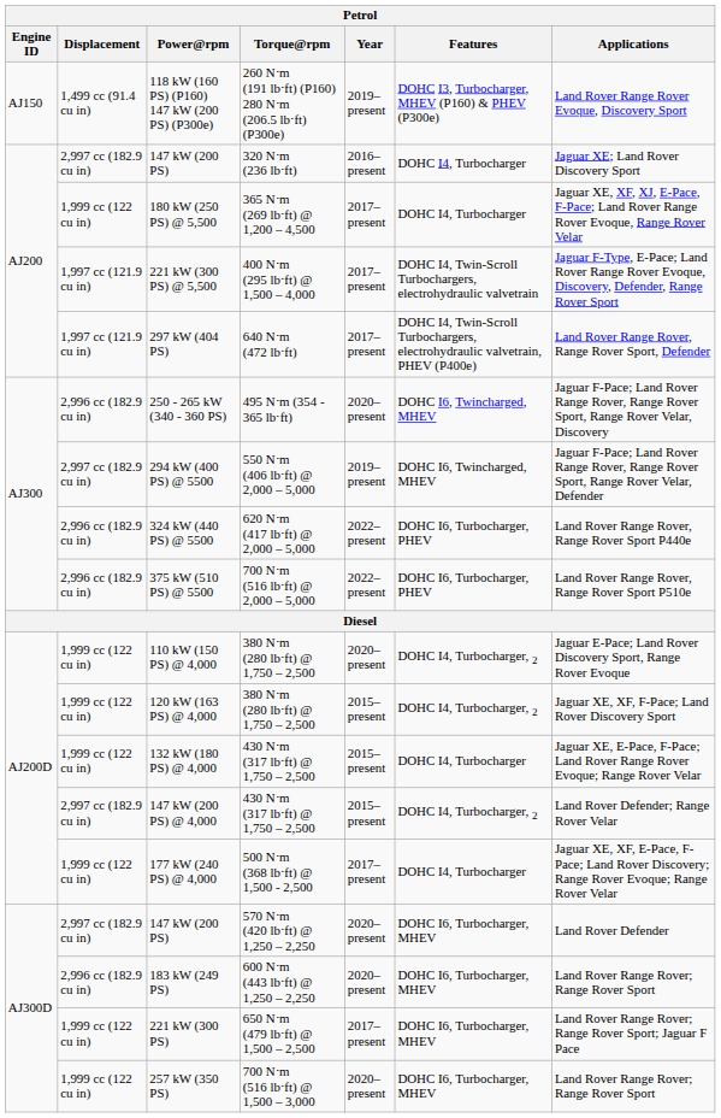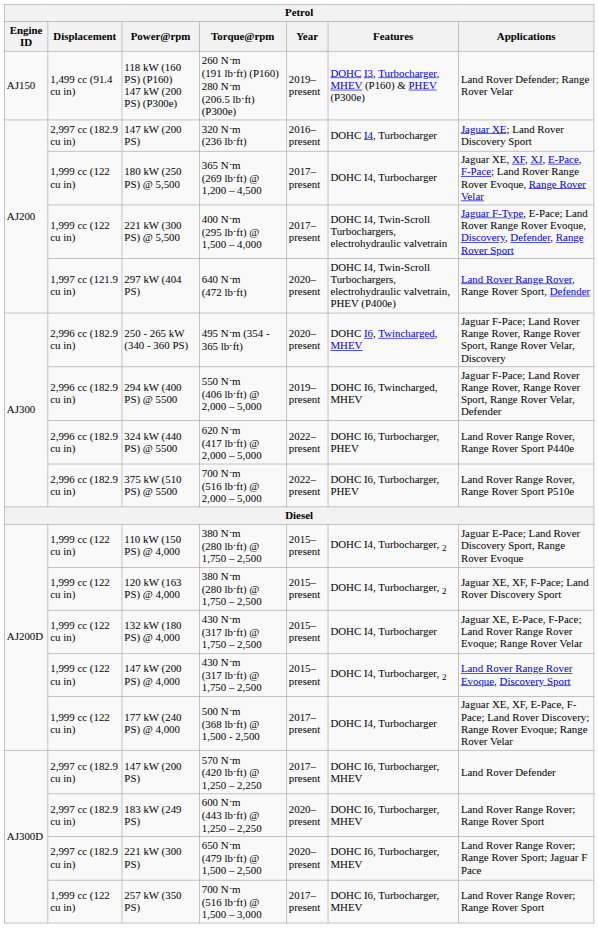118 kW (160 PS) (P160) 147 kW (200 PS) (P300e) | Applications: Land Rover Range Rover Evoque, Discovery Sport -> Land Rover Defender; Range Rover Velar
221 kW (300 PS) @ 5,500 | Displacement: 1,997 cc (121.9 cu in) -> 1,999 cc (122 cu in)
297 kW (404 PS) | Year: 2017–present -> 2020–present
294 kW (400 PS) @ 5500 | Displacement: 2,997 cc (182.9 cu in) -> 2,996 cc (182.9 cu in)
110 kW (150 PS) @ 4,000 | Year: 2020–present -> 2015–present
147 kW (200 PS) @ 4,000 | Displacement: 2,997 cc (182.9 cu in) -> 1,999 cc (122 cu in)
147 kW (200 PS) @ 4,000 | Applications: Land Rover Defender; Range Rover Velar -> Land Rover Range Rover Evoque, Discovery Sport
147 kW (200 PS) / 570 N⋅m (420 lb⋅ft) @ 1,250 – 2,250 | Year: 2020–present -> 2017–present
183 kW (249 PS) | Displacement: 2,996 cc (182.9 cu in) -> 2,997 cc (182.9 cu in)
221 kW (300 PS) | Displacement: 1,999 cc (122 cu in) -> 2,997 cc (182.9 cu in)
221 kW (300 PS) | Year: 2017–present -> 2020–present
257 kW (350 PS) | Year: 2020–present -> 2017–present
